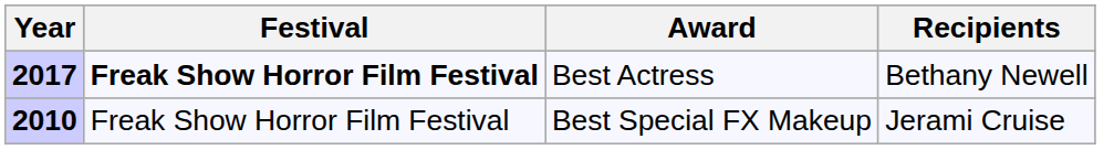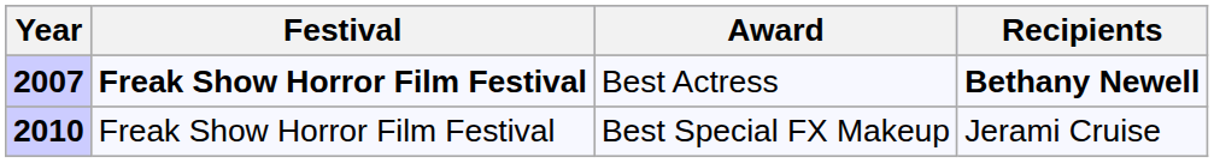Best Actress | Year: 2017 -> 2007
Best Actress | Recipients: normal -> bold
